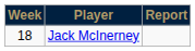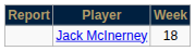columns swapped: Week <-> Report
